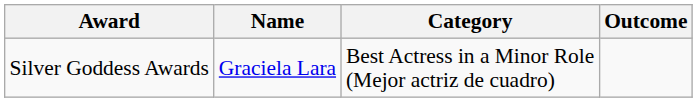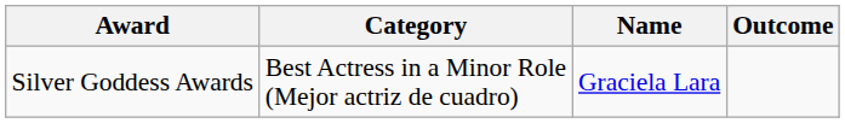columns swapped: Category <-> Name
